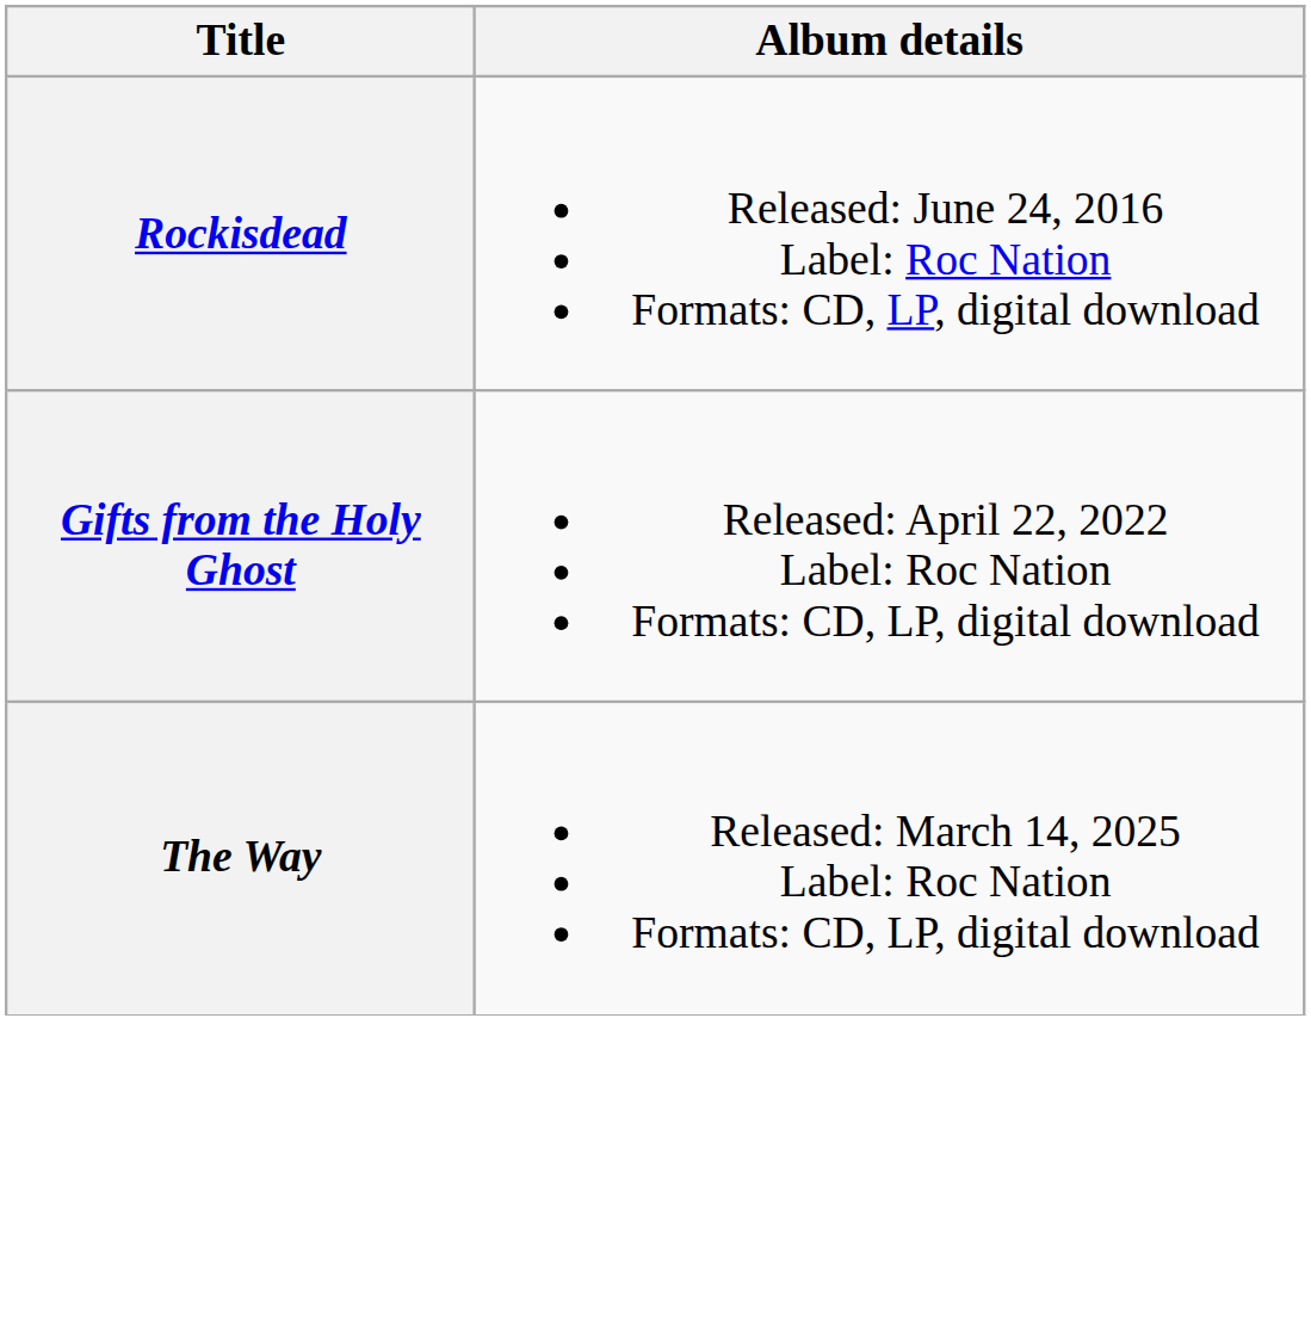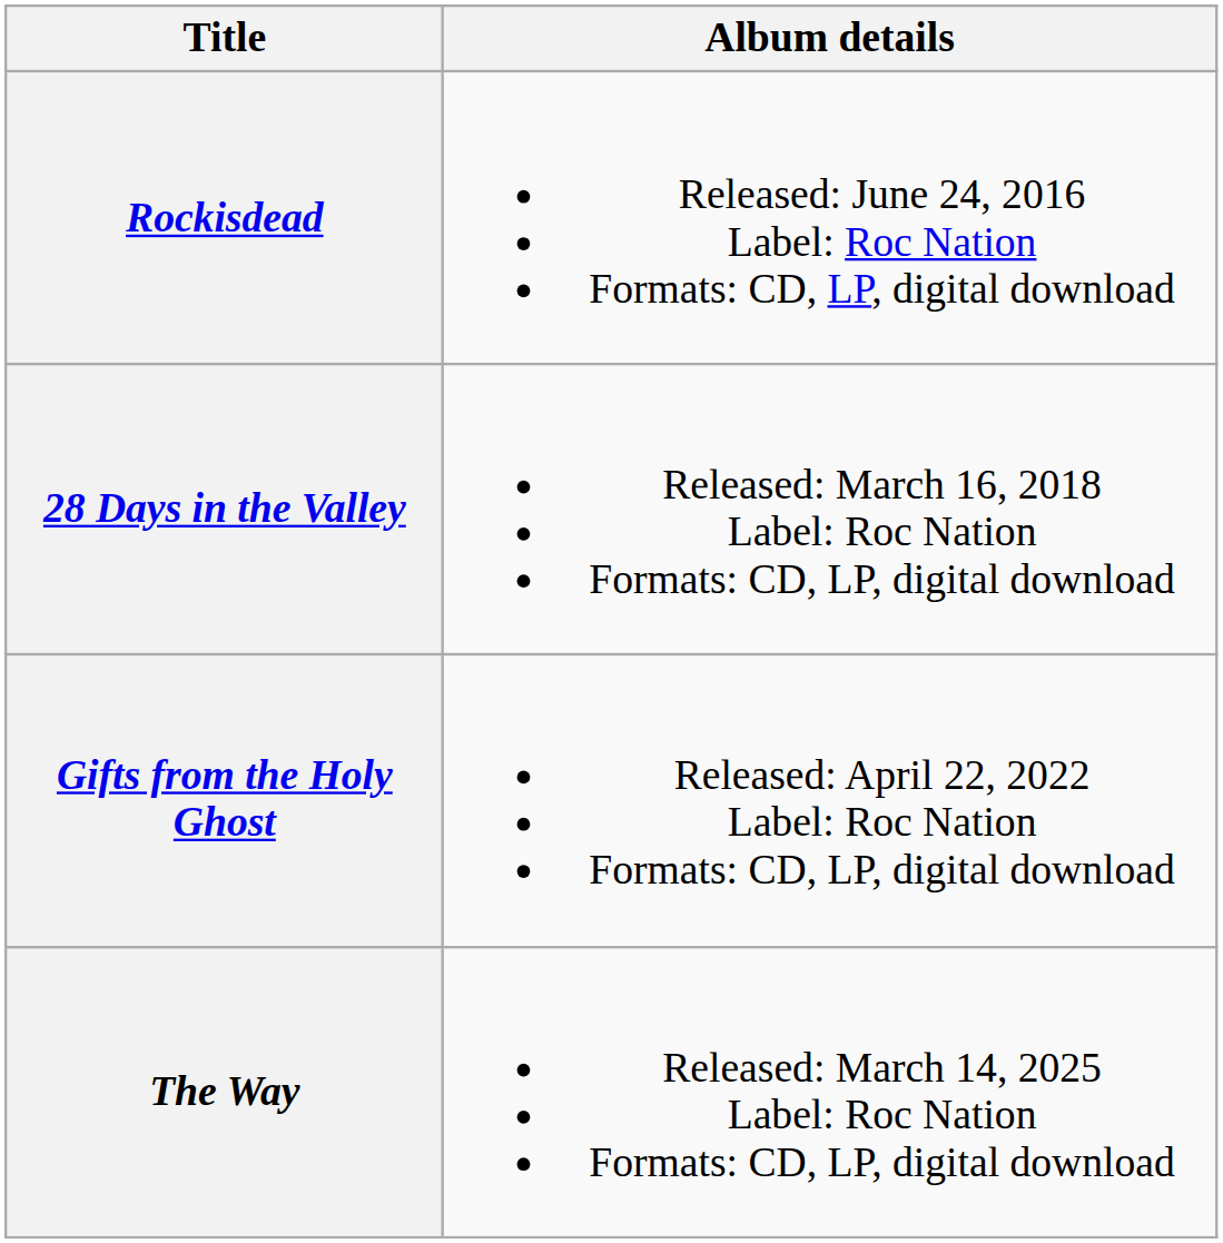+ row: 28 Days in the Valley | Released: March 16, 2018 Label: Roc Nation Formats: CD, LP, digital download
